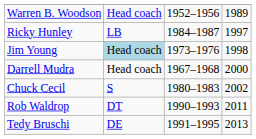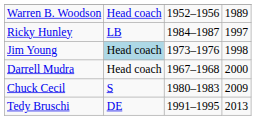Chuck Cecil | column 4: 2002 -> 2009
- row: Rob Waldrop | DT | 1990–1993 | 2011
